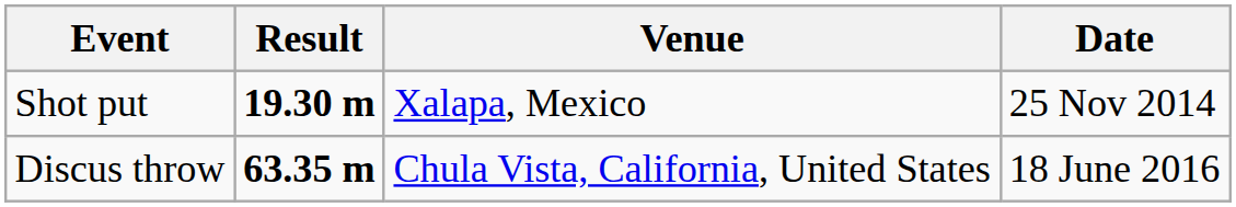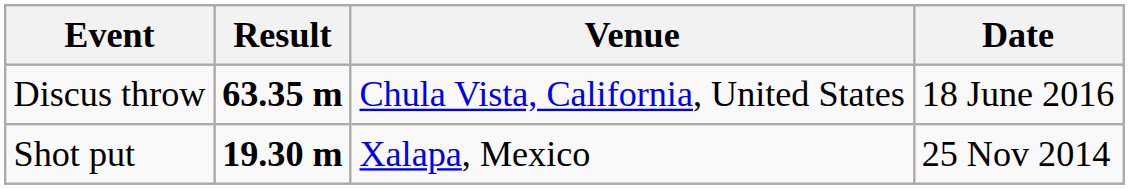rows swapped: Shot put <-> Discus throw
